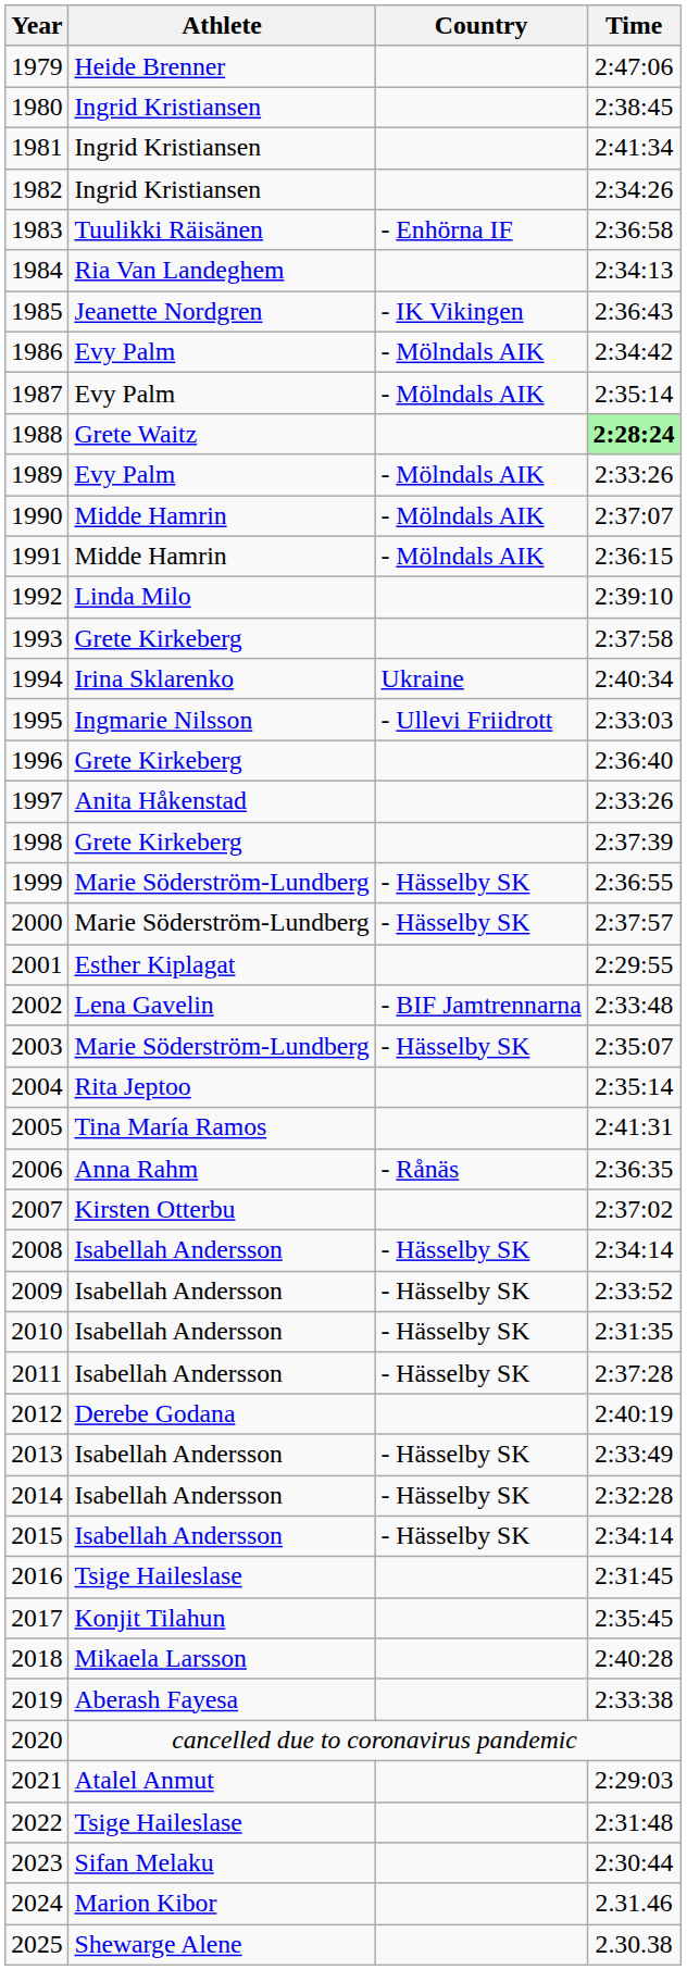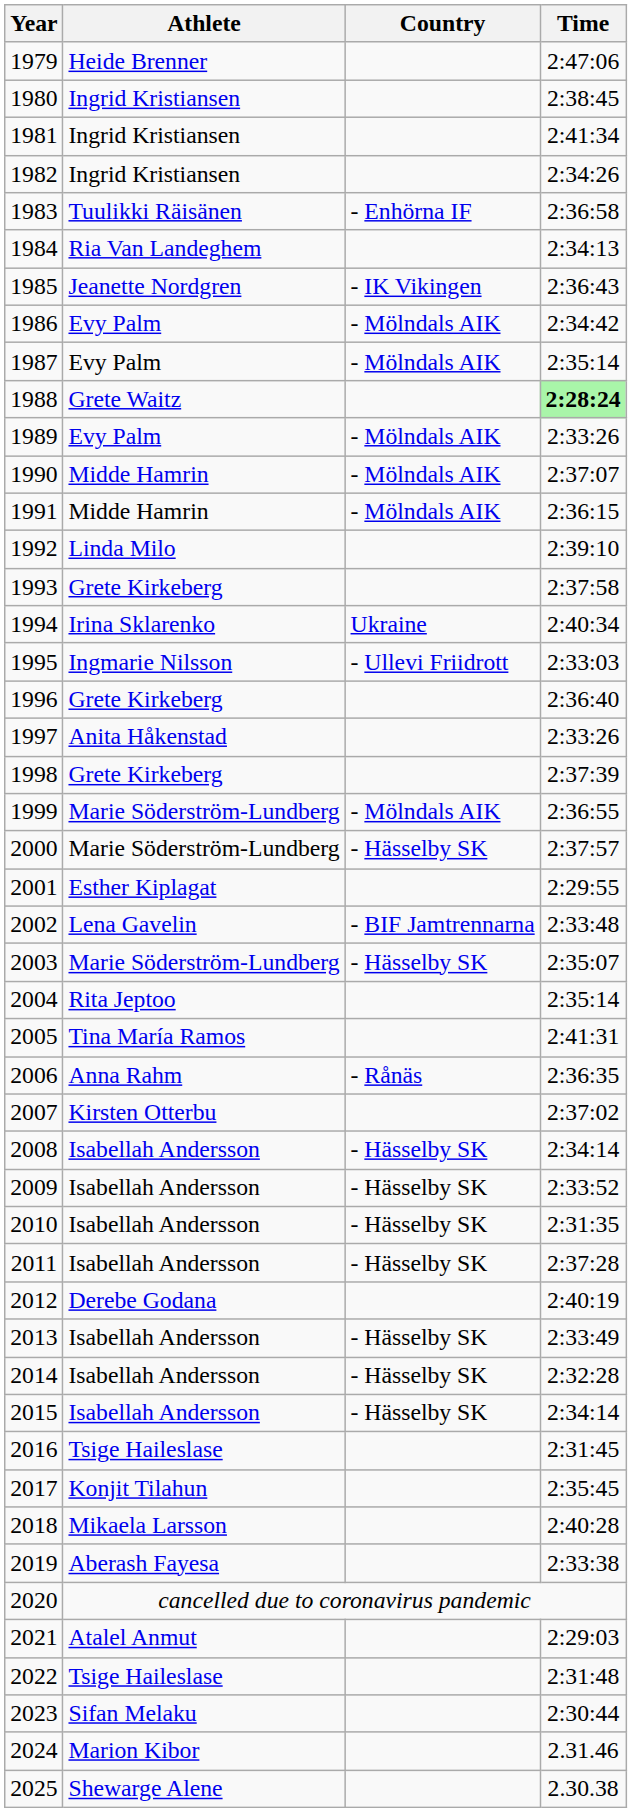1999 | Country: - Hässelby SK -> - Mölndals AIK
